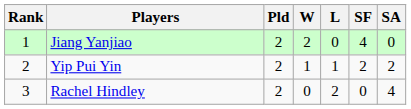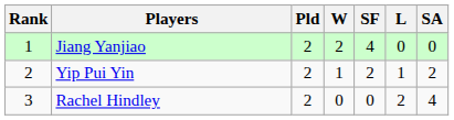columns swapped: L <-> SF
